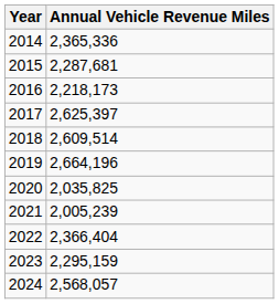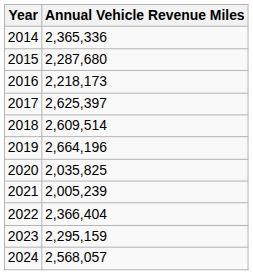2015 | Annual Vehicle Revenue Miles: 2,287,681 -> 2,287,680
